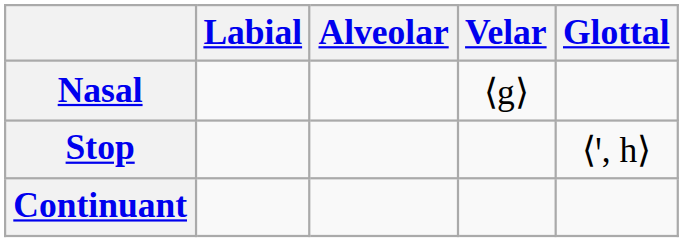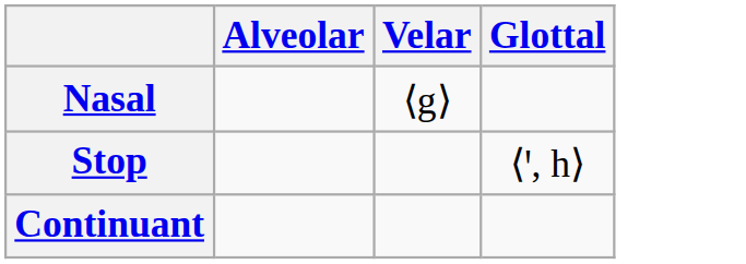- column: Labial
